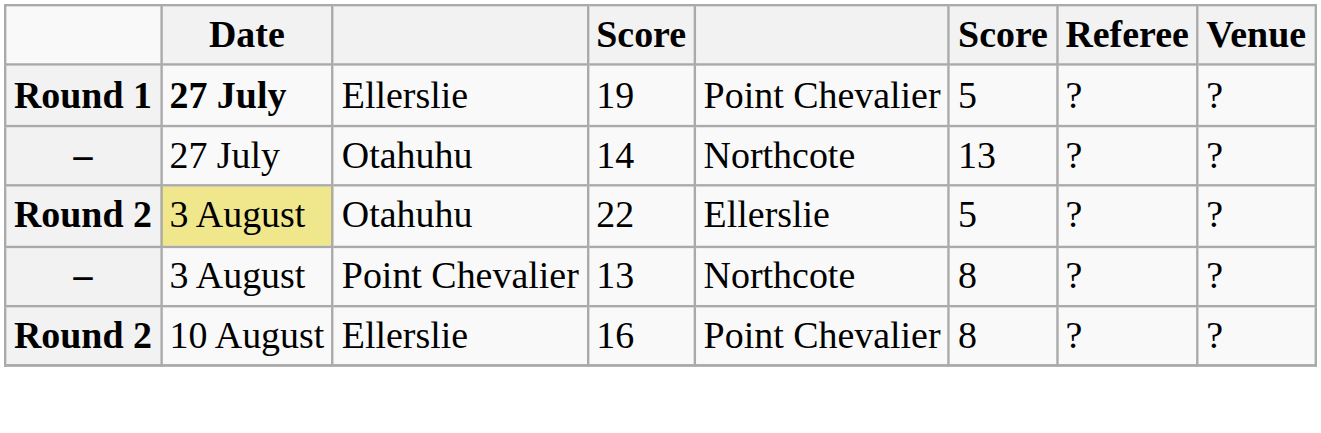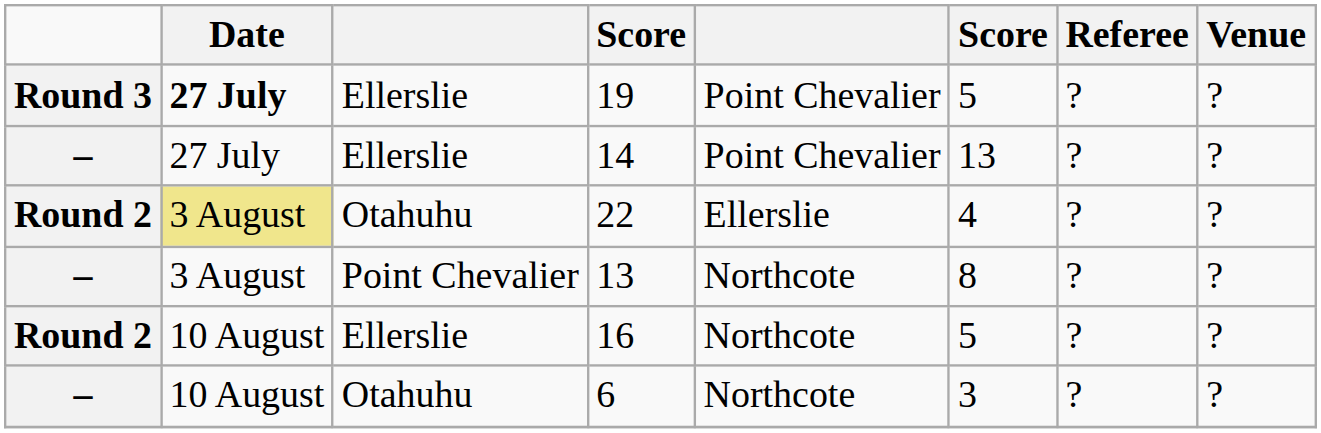19 | column 1: Round 1 -> Round 3
14 | column 3: Otahuhu -> Ellerslie
14 | column 5: Northcote -> Point Chevalier
22 | column 6: 5 -> 4
16 | column 5: Point Chevalier -> Northcote
16 | column 6: 8 -> 5
+ row: – | 10 August | Otahuhu | 6 | Northcote | 3 | ? | ?
